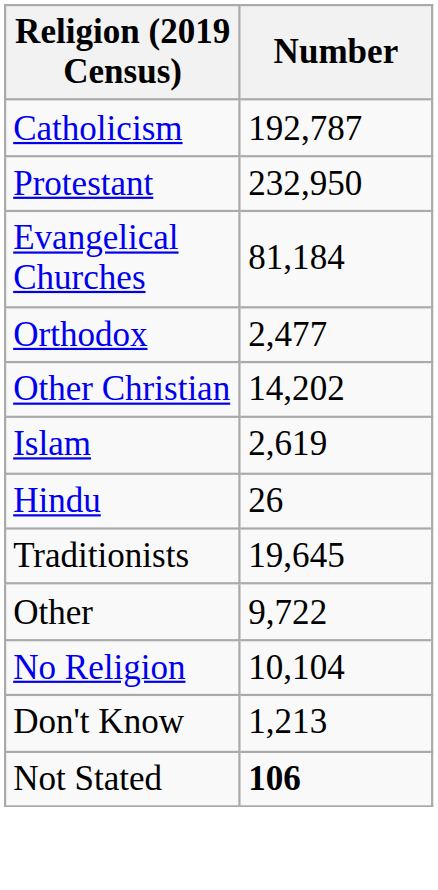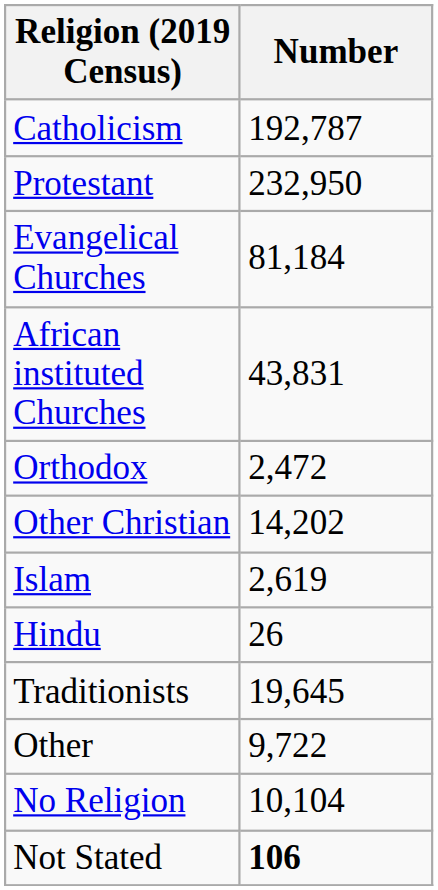+ row: African instituted Churches | 43,831
Orthodox | Number: 2,477 -> 2,472
- row: Don't Know | 1,213
